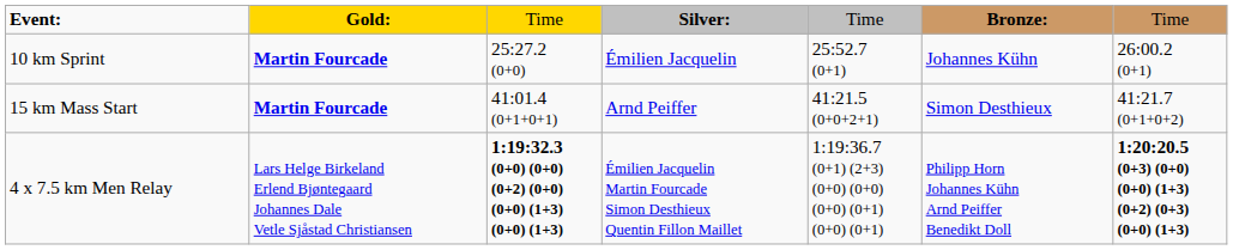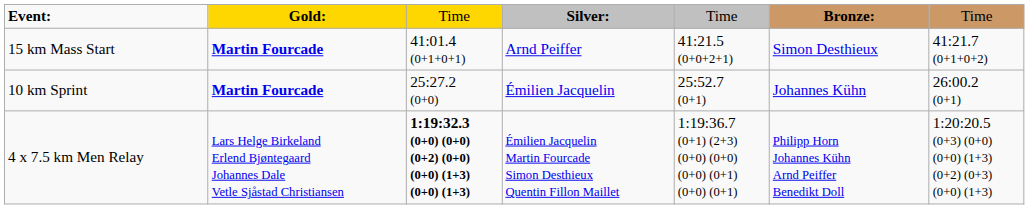rows swapped: 10 km Sprint <-> 15 km Mass Start
4 x 7.5 km Men Relay | column 7: bold -> normal
